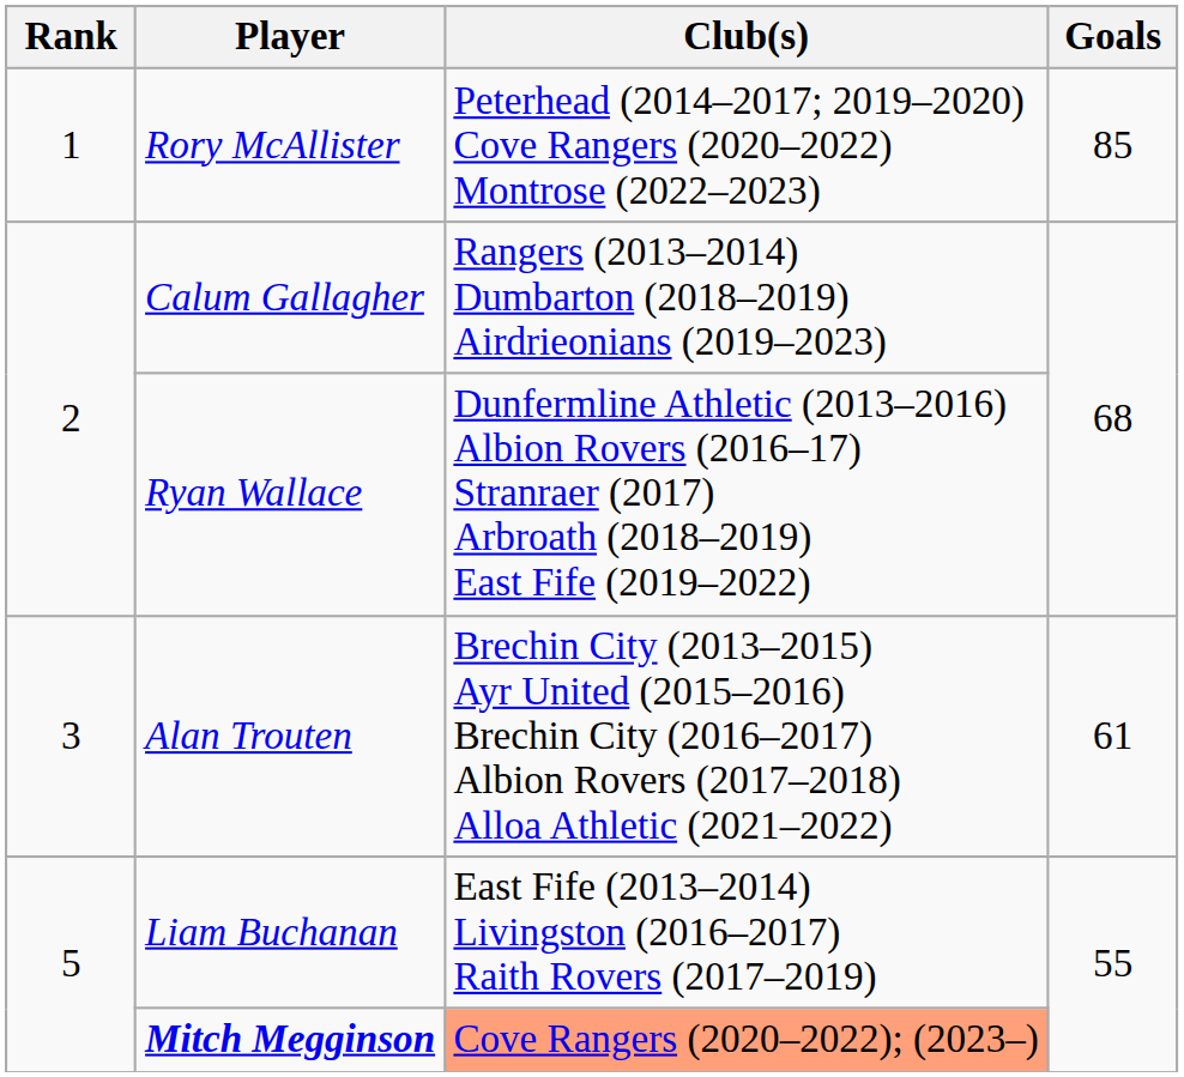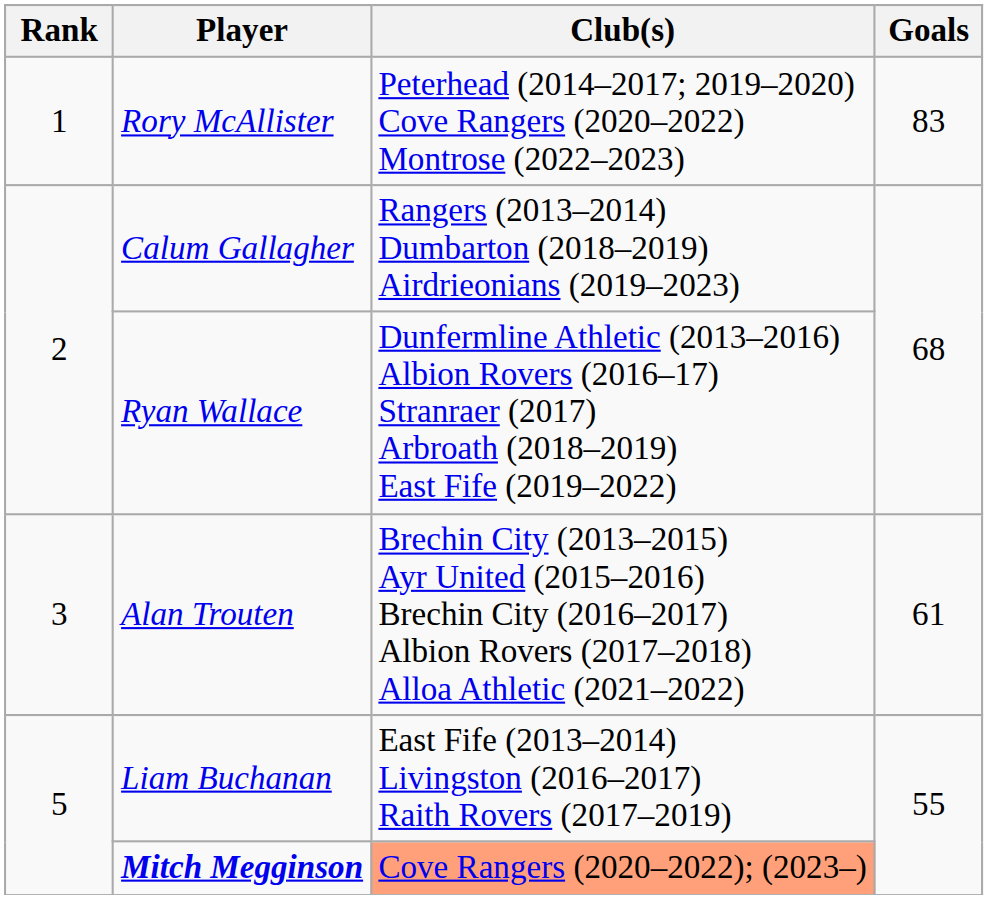Rory McAllister | Goals: 85 -> 83
